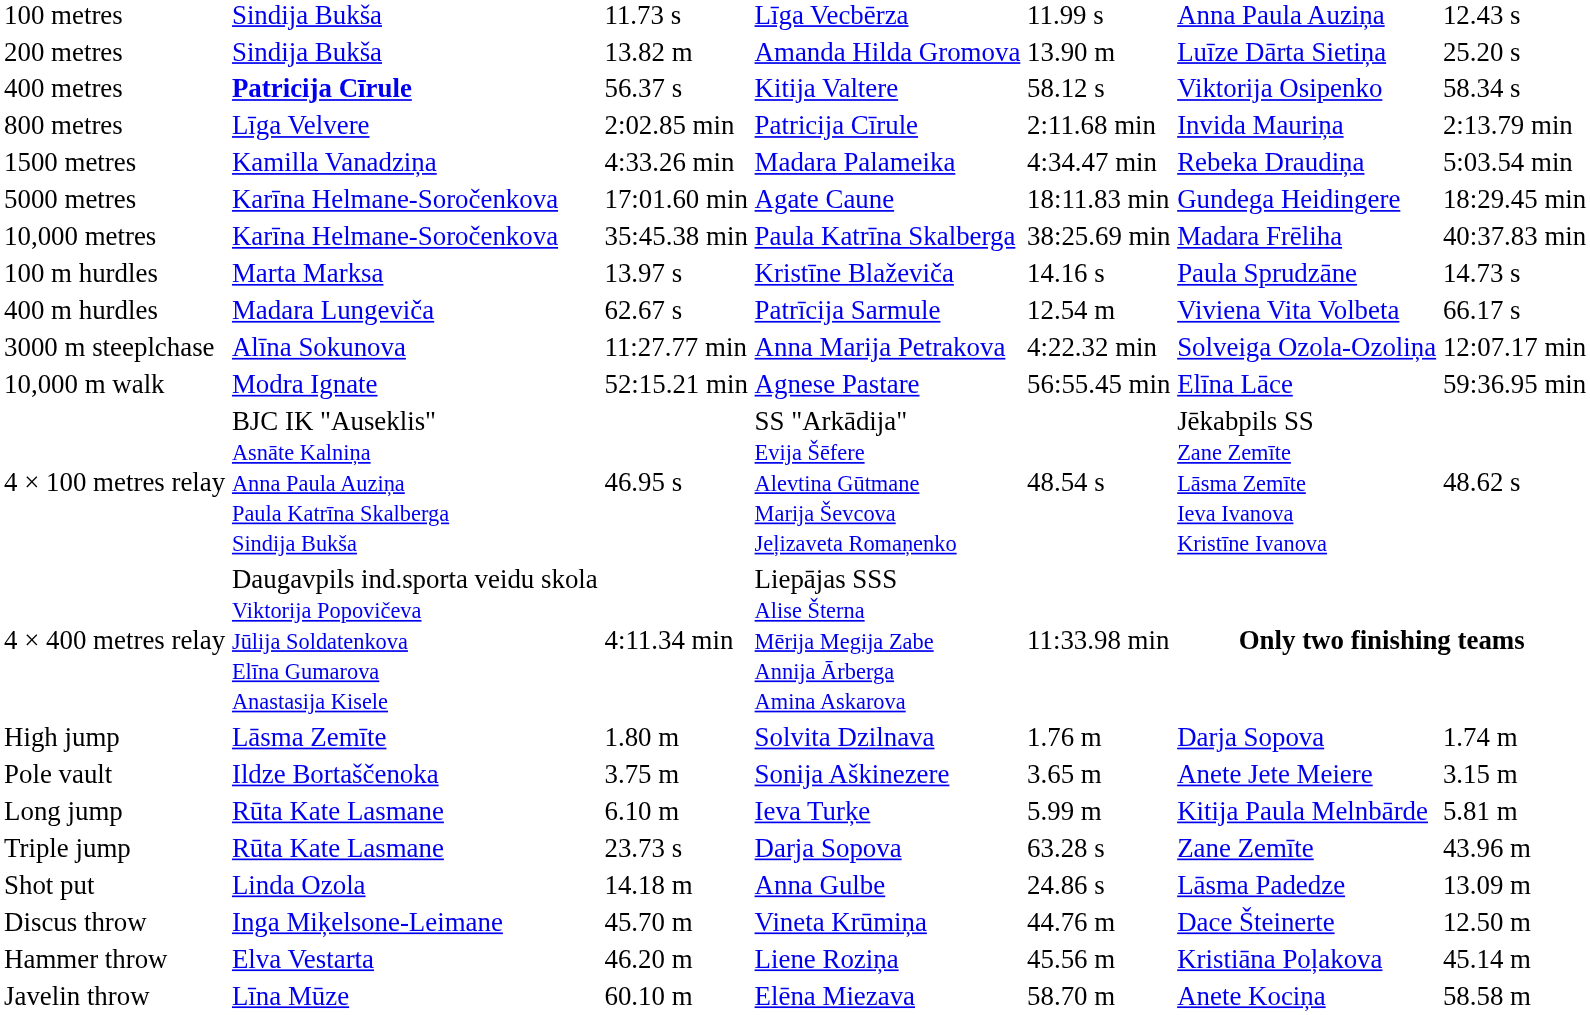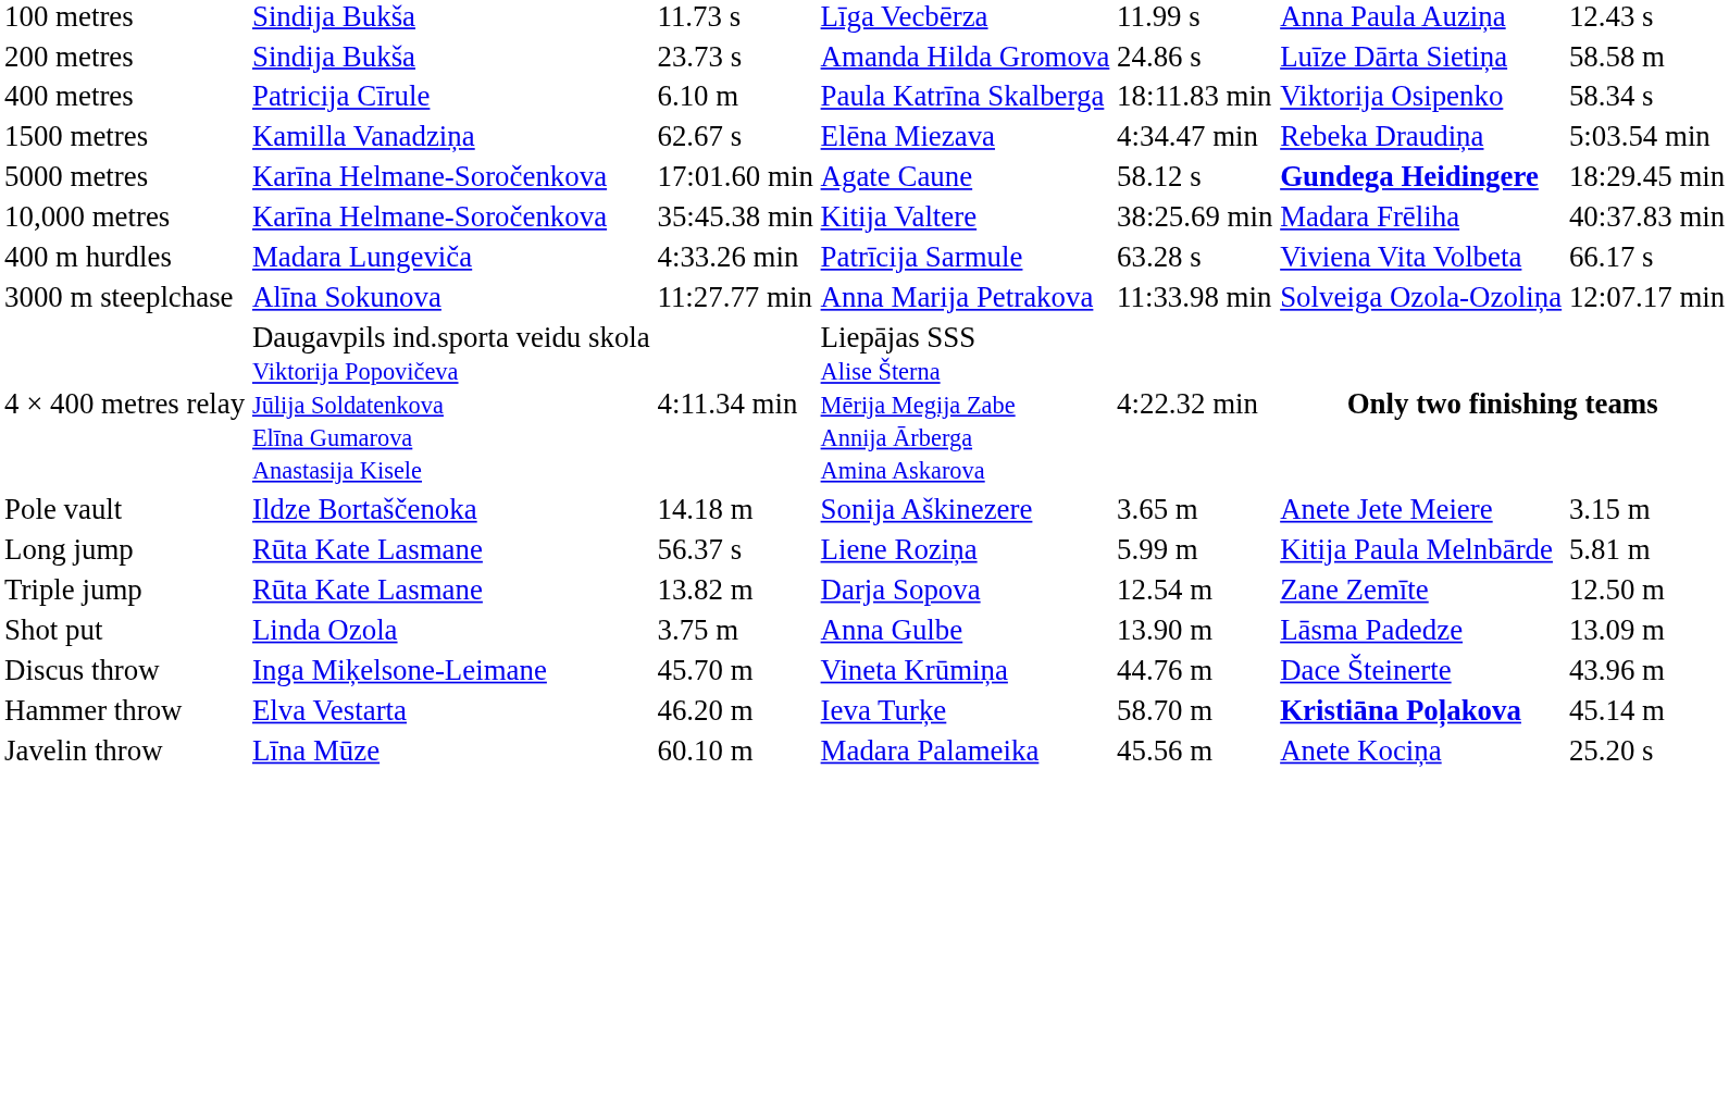200 metres | column 3: 13.82 m -> 23.73 s
200 metres | column 5: 13.90 m -> 24.86 s
200 metres | column 7: 25.20 s -> 58.58 m
400 metres | column 2: bold -> normal
400 metres | column 3: 56.37 s -> 6.10 m
400 metres | column 4: Kitija Valtere -> Paula Katrīna Skalberga
400 metres | column 5: 58.12 s -> 18:11.83 min
- row: 800 metres | Līga Velvere | 2:02.85 min | Patricija Cīrule | 2:11.68 min | Invida Mauriņa | 2:13.79 min
1500 metres | column 3: 4:33.26 min -> 62.67 s
1500 metres | column 4: Madara Palameika -> Elēna Miezava
5000 metres | column 5: 18:11.83 min -> 58.12 s
5000 metres | column 6: normal -> bold
10,000 metres | column 4: Paula Katrīna Skalberga -> Kitija Valtere
- row: 100 m hurdles | Marta Marksa | 13.97 s | Kristīne Blaževiča | 14.16 s | Paula Sprudzāne | 14.73 s
400 m hurdles | column 3: 62.67 s -> 4:33.26 min
400 m hurdles | column 5: 12.54 m -> 63.28 s
3000 m steeplchase | column 5: 4:22.32 min -> 11:33.98 min
- row: 10,000 m walk | Modra Ignate | 52:15.21 min | Agnese Pastare | 56:55.45 min | Elīna Lāce | 59:36.95 min
- row: 4 × 100 metres relay | BJC IK "Auseklis" Asnāte Kalniņa Anna Paula Auziņa Paula Katrīna Skalberga Sindija Bukša | 46.95 s | SS "Arkādija" Evija Šēfere Alevtina Gūtmane Marija Ševcova Jeļizaveta Romaņenko | 48.54 s | Jēkabpils SS Zane Zemīte Lāsma Zemīte Ieva Ivanova Kristīne Ivanova | 48.62 s
4 × 400 metres relay | column 5: 11:33.98 min -> 4:22.32 min
- row: High jump | Lāsma Zemīte | 1.80 m | Solvita Dzilnava | 1.76 m | Darja Sopova | 1.74 m
Pole vault | column 3: 3.75 m -> 14.18 m
Long jump | column 3: 6.10 m -> 56.37 s
Long jump | column 4: Ieva Turķe -> Liene Roziņa
Triple jump | column 3: 23.73 s -> 13.82 m
Triple jump | column 5: 63.28 s -> 12.54 m
Triple jump | column 7: 43.96 m -> 12.50 m
Shot put | column 3: 14.18 m -> 3.75 m
Shot put | column 5: 24.86 s -> 13.90 m
Discus throw | column 7: 12.50 m -> 43.96 m
Hammer throw | column 4: Liene Roziņa -> Ieva Turķe
Hammer throw | column 5: 45.56 m -> 58.70 m
Hammer throw | column 6: normal -> bold
Javelin throw | column 4: Elēna Miezava -> Madara Palameika
Javelin throw | column 5: 58.70 m -> 45.56 m
Javelin throw | column 7: 58.58 m -> 25.20 s
